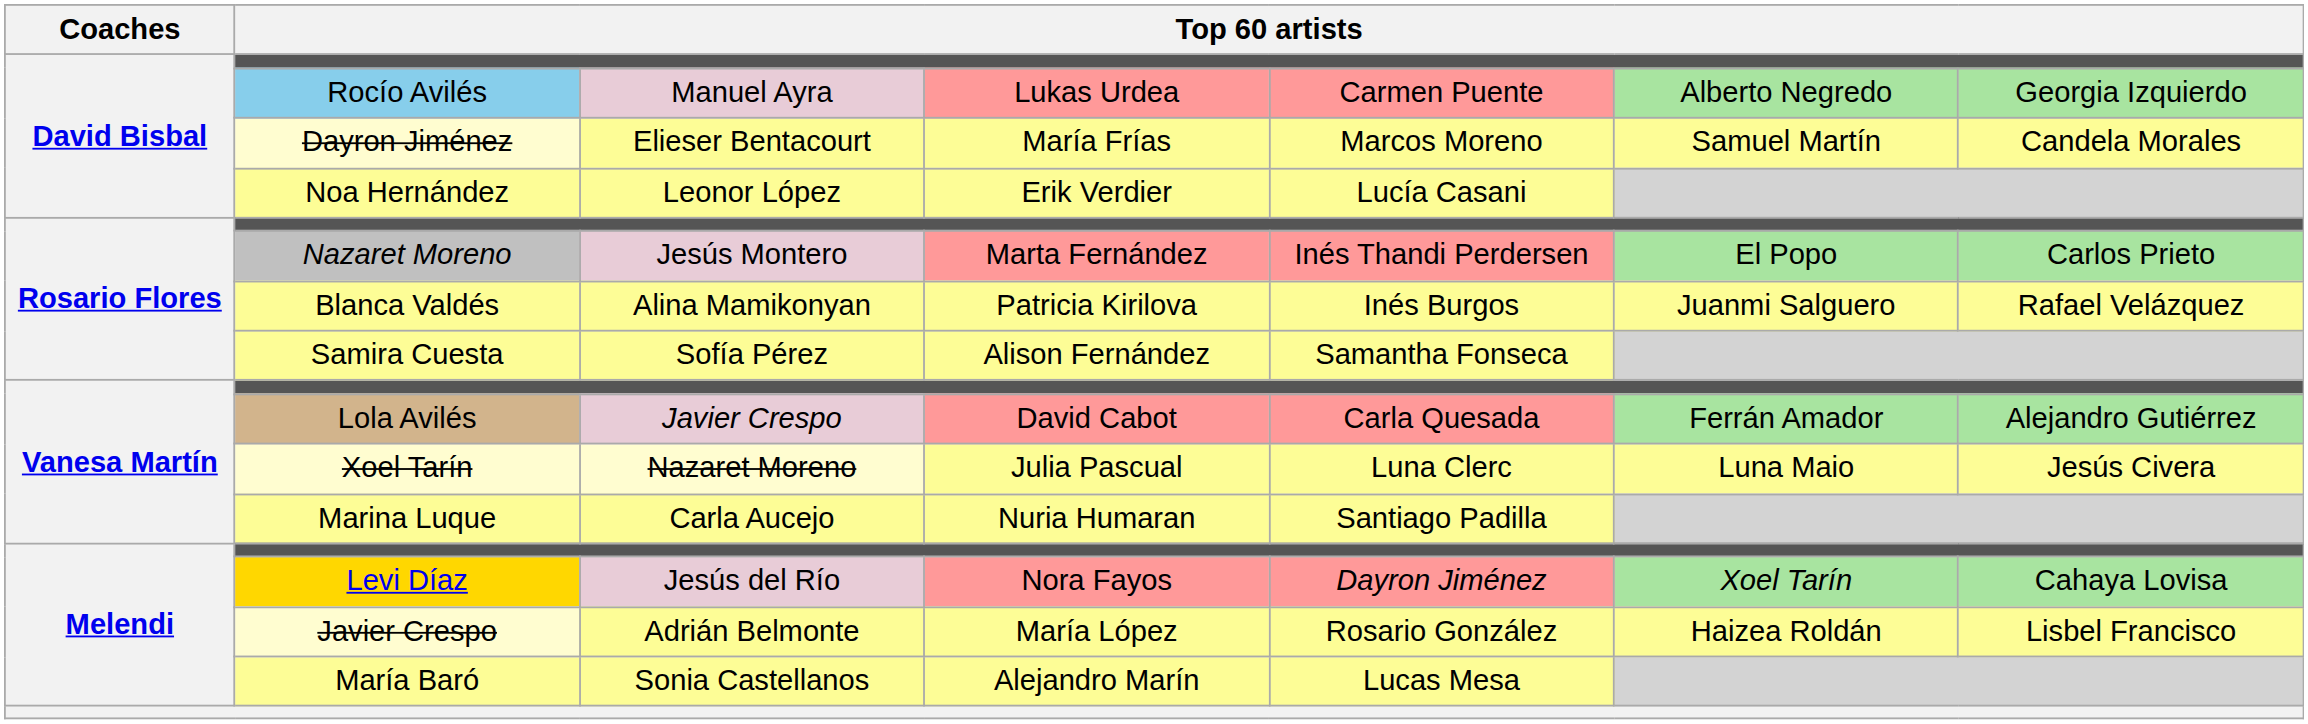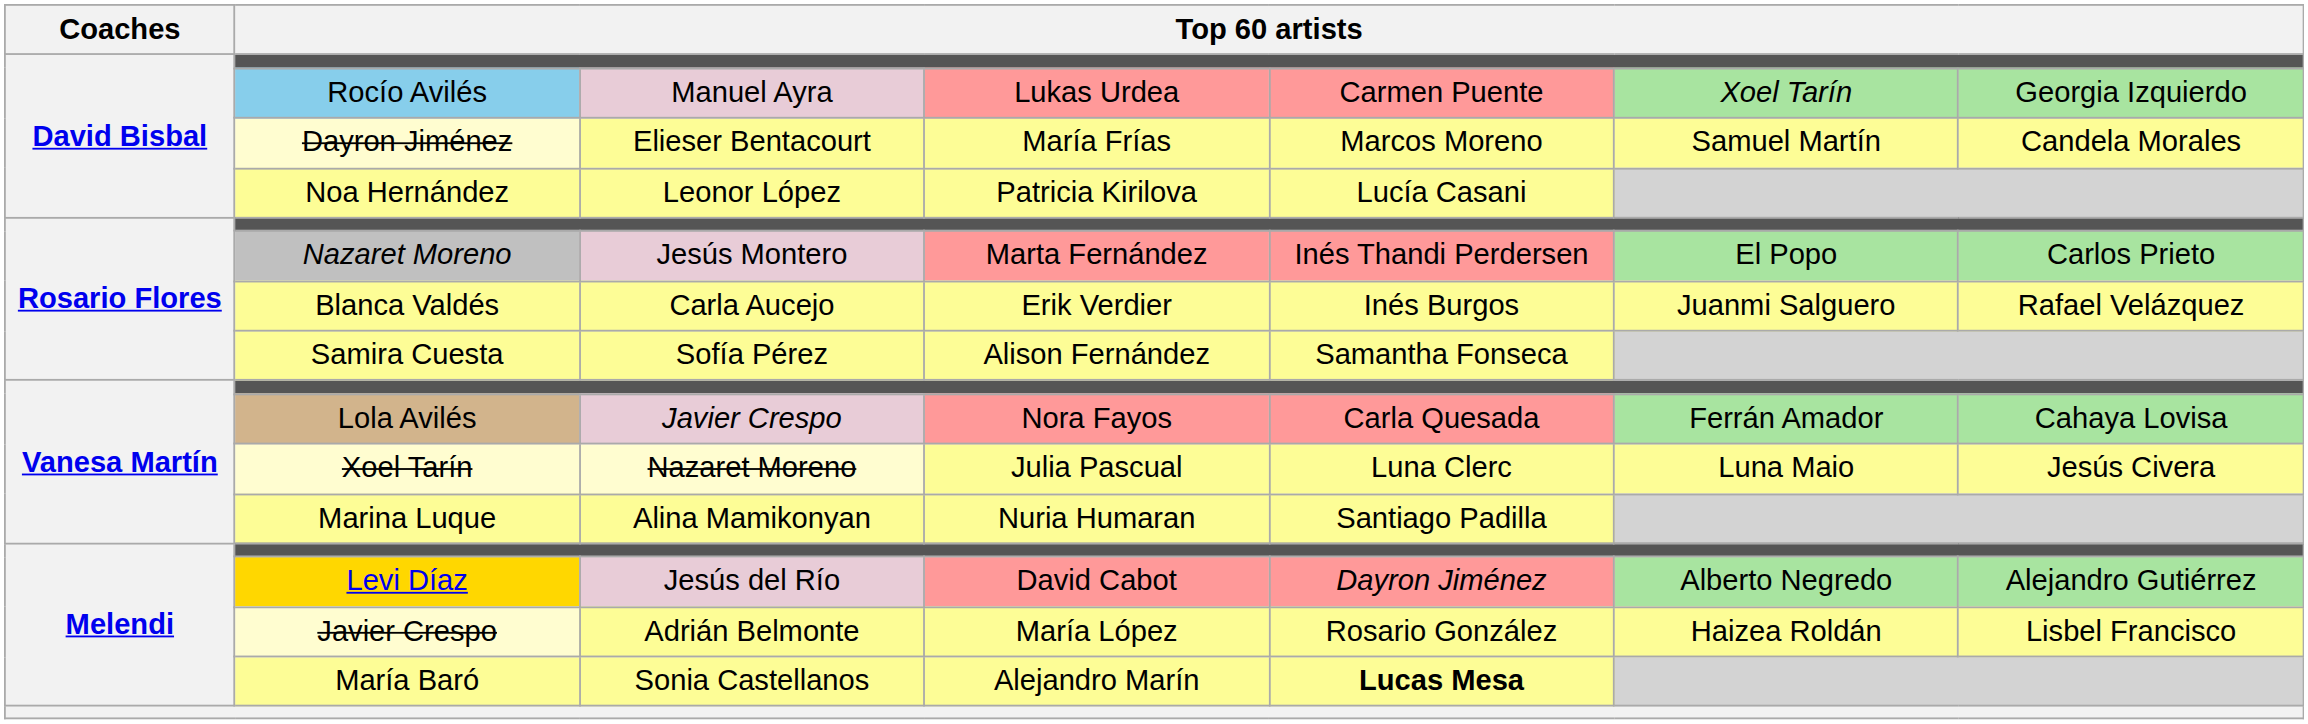Rocío Avilés | column 6: Alberto Negredo -> Xoel Tarín
Noa Hernández | column 4: Erik Verdier -> Patricia Kirilova
Blanca Valdés | column 3: Alina Mamikonyan -> Carla Aucejo
Blanca Valdés | column 4: Patricia Kirilova -> Erik Verdier
Lola Avilés | column 4: David Cabot -> Nora Fayos
Lola Avilés | column 7: Alejandro Gutiérrez -> Cahaya Lovisa
Marina Luque | column 3: Carla Aucejo -> Alina Mamikonyan
Levi Díaz | column 4: Nora Fayos -> David Cabot
Levi Díaz | column 6: Xoel Tarín -> Alberto Negredo
Levi Díaz | column 7: Cahaya Lovisa -> Alejandro Gutiérrez
María Baró | column 5: normal -> bold
